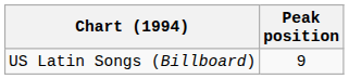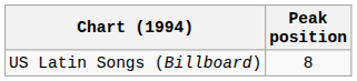US Latin Songs (Billboard) | Peak position: 9 -> 8
